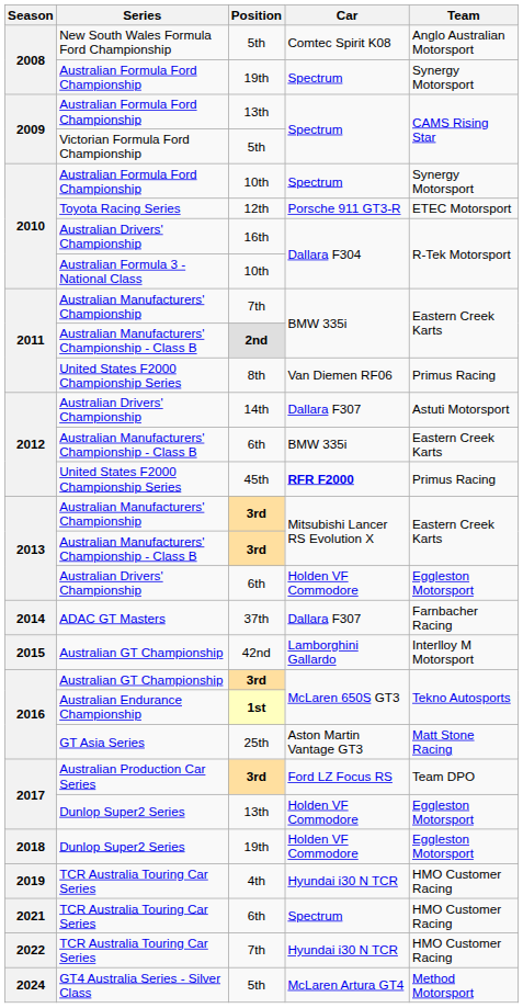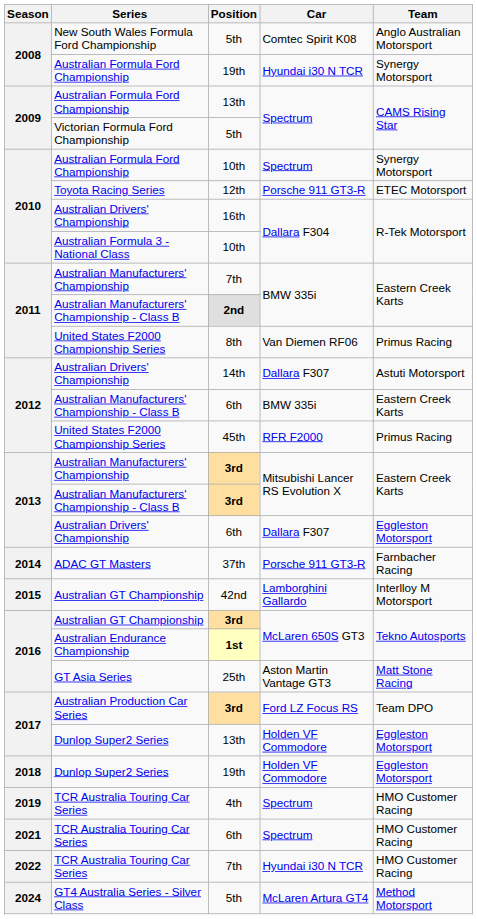Australian Formula Ford Championship / 19th | Car: Spectrum -> Hyundai i30 N TCR
45th | Car: bold -> normal
Australian Drivers' Championship / 6th | Car: Holden VF Commodore -> Dallara F307
37th | Car: Dallara F307 -> Porsche 911 GT3-R
4th | Car: Hyundai i30 N TCR -> Spectrum
